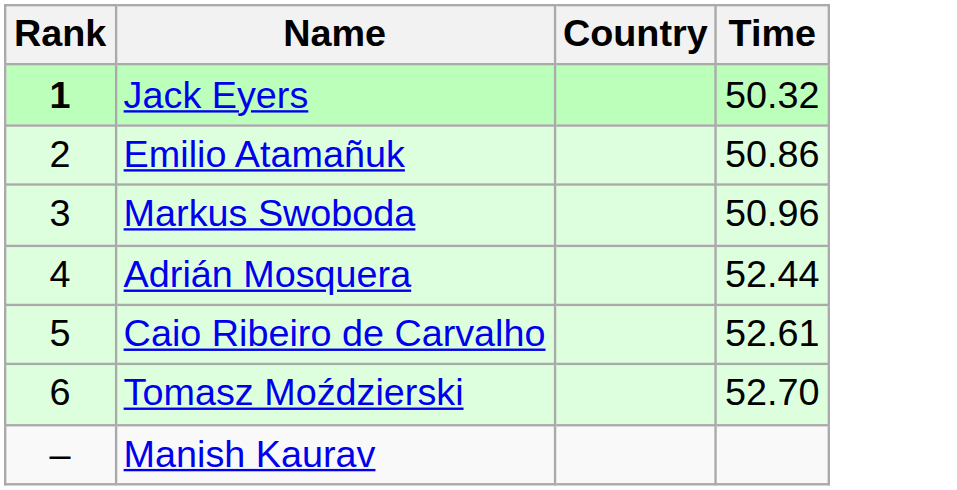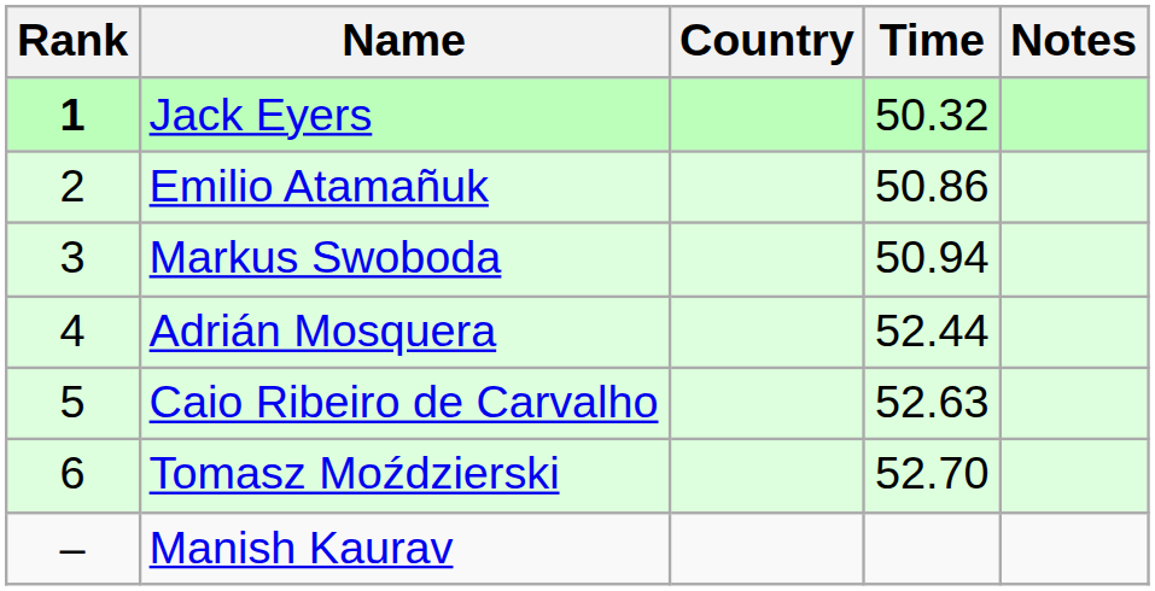+ column: Notes
Markus Swoboda | Time: 50.96 -> 50.94
Caio Ribeiro de Carvalho | Time: 52.61 -> 52.63
